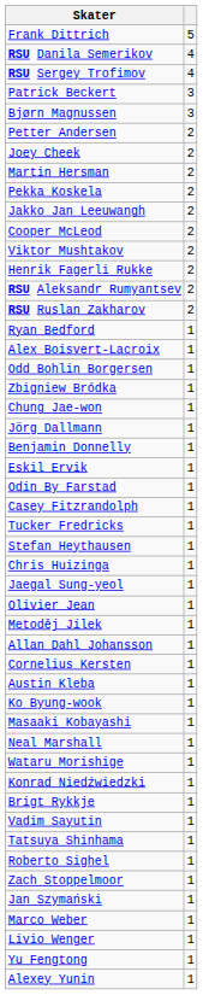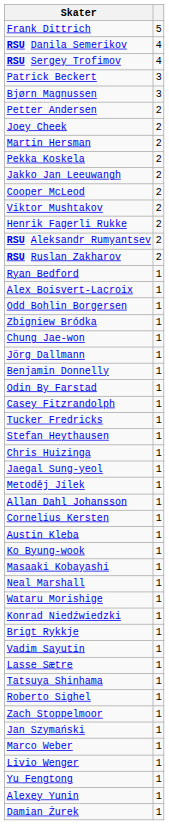- row: Eskil Ervik | 1
- row: Olivier Jean | 1
+ row: Lasse Sætre | 1
+ row: Damian Żurek | 1
